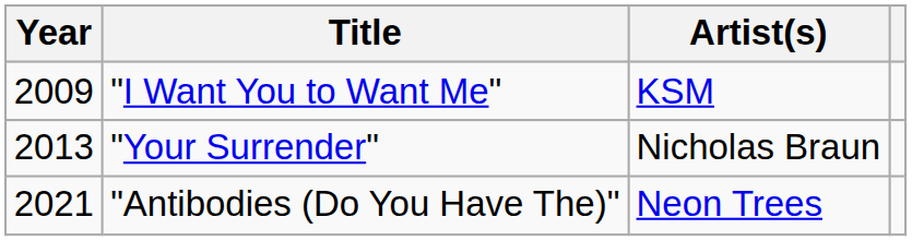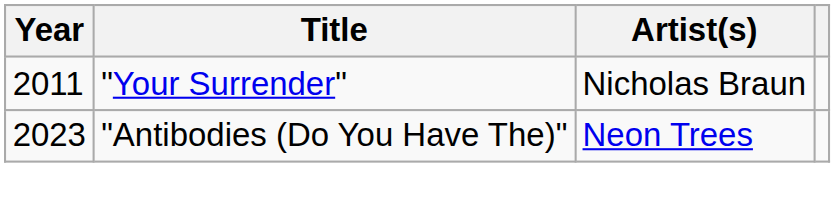- row: 2009 | "I Want You to Want Me" | KSM
"Your Surrender" | Year: 2013 -> 2011
"Antibodies (Do You Have The)" | Year: 2021 -> 2023
